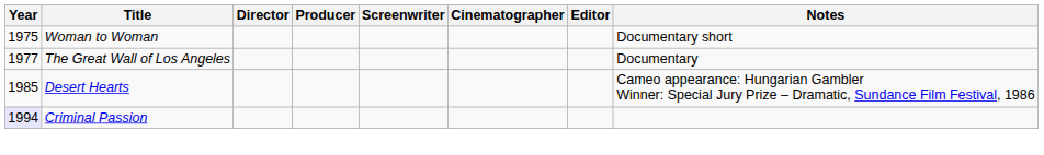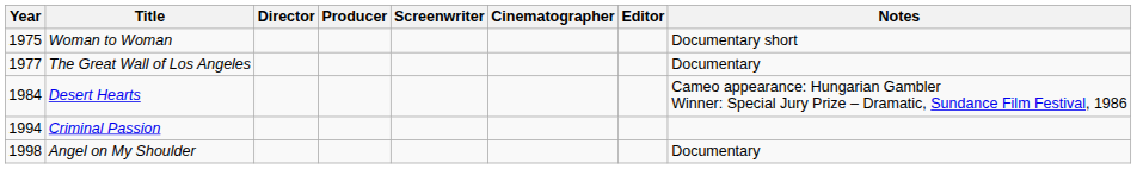Desert Hearts | Year: 1985 -> 1984
Criminal Passion | Year: lavender background -> no background
+ row: 1998 | Angel on My Shoulder | Documentary
